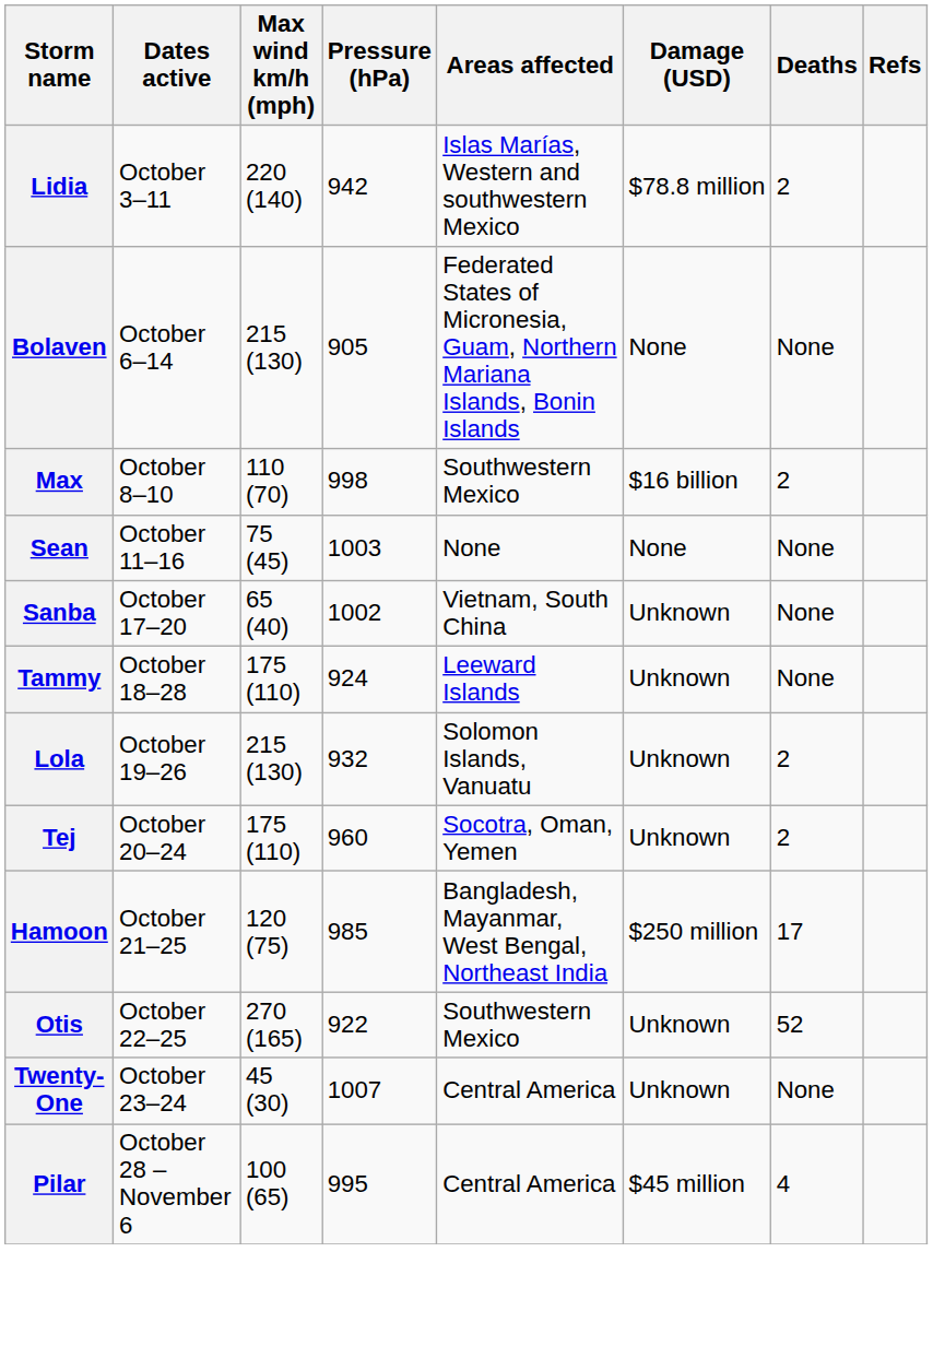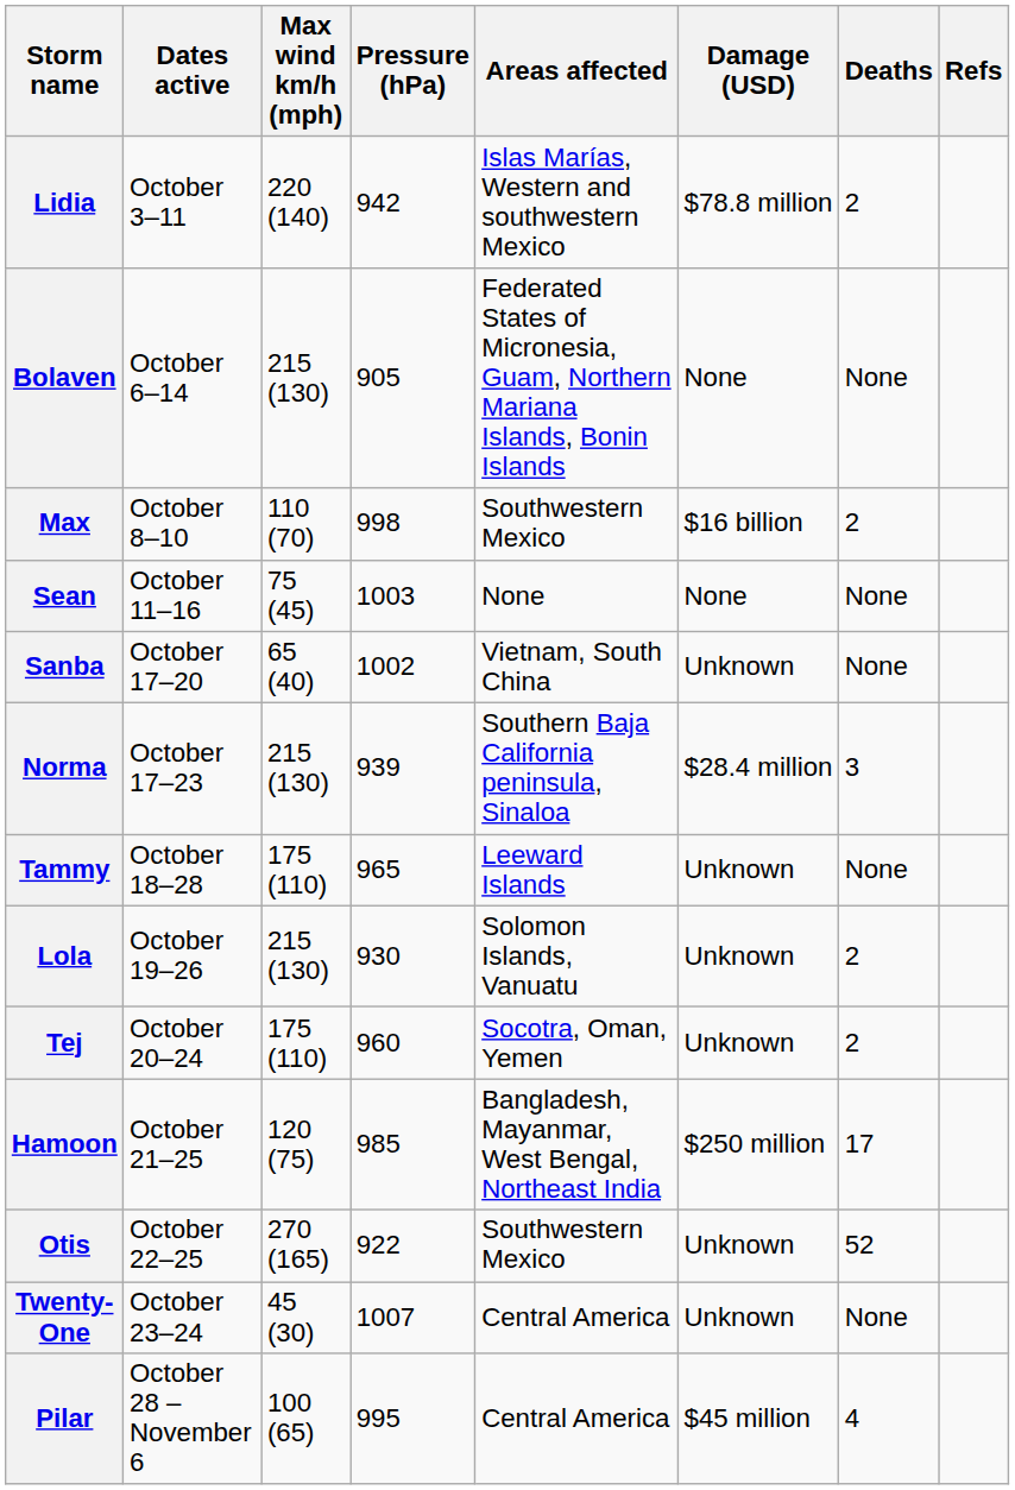+ row: Norma | October 17–23 | 215 (130) | 939 | Southern Baja California peninsula, Sinaloa | $28.4 million | 3
Tammy | Pressure (hPa): 924 -> 965
Lola | Pressure (hPa): 932 -> 930
